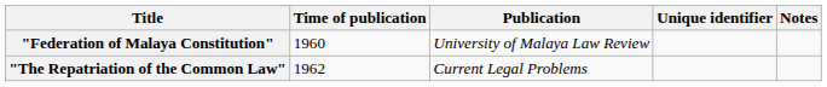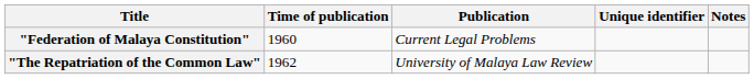"Federation of Malaya Constitution" | Publication: University of Malaya Law Review -> Current Legal Problems
"The Repatriation of the Common Law" | Publication: Current Legal Problems -> University of Malaya Law Review
